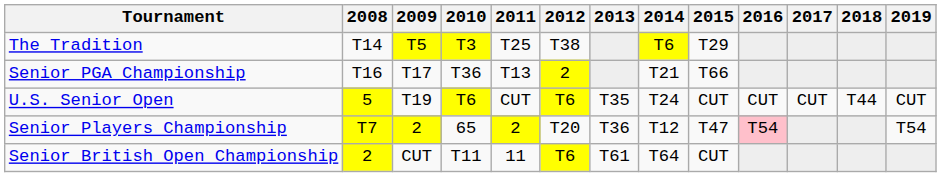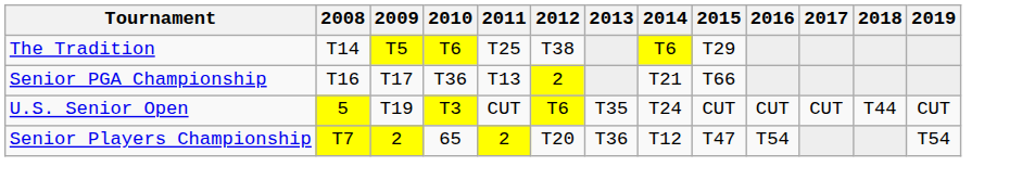The Tradition | 2010: T3 -> T6
U.S. Senior Open | 2010: T6 -> T3
Senior Players Championship | 2016: pink background -> no background
- row: Senior British Open Championship | 2 | CUT | T11 | 11 | T6 | T61 | T64 | CUT
